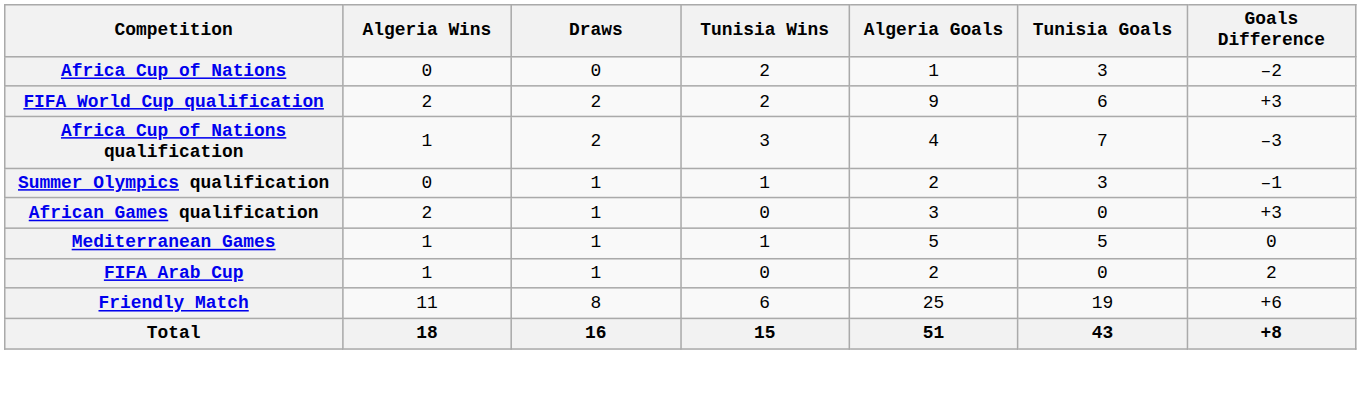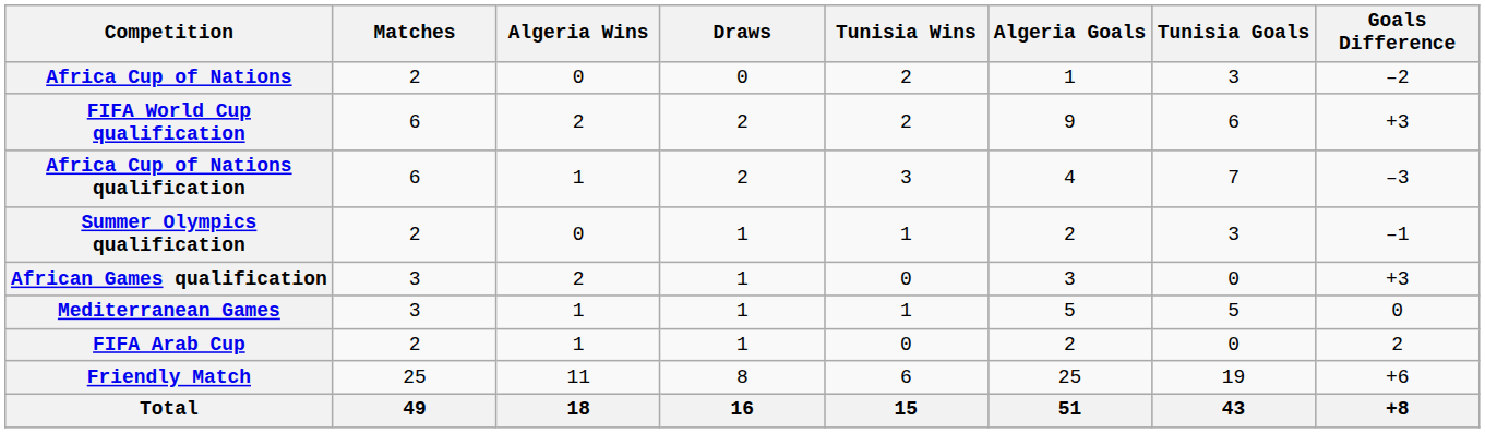+ column: Matches | 2 | 6 | 6 | 2 | 3 | 3 | 2 | 25 | 49
